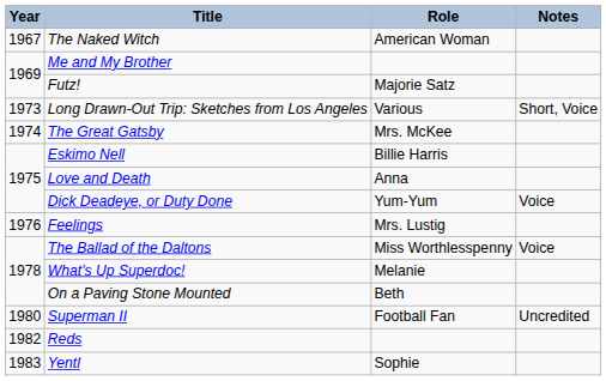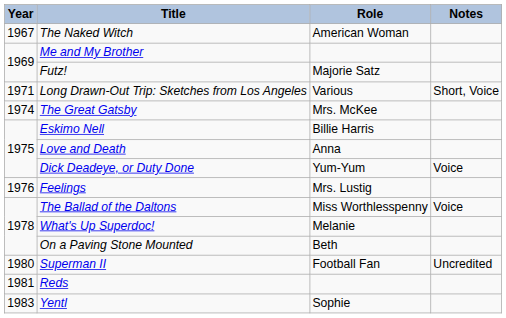Long Drawn-Out Trip: Sketches from Los Angeles | Year: 1973 -> 1971
Reds | Year: 1982 -> 1981
